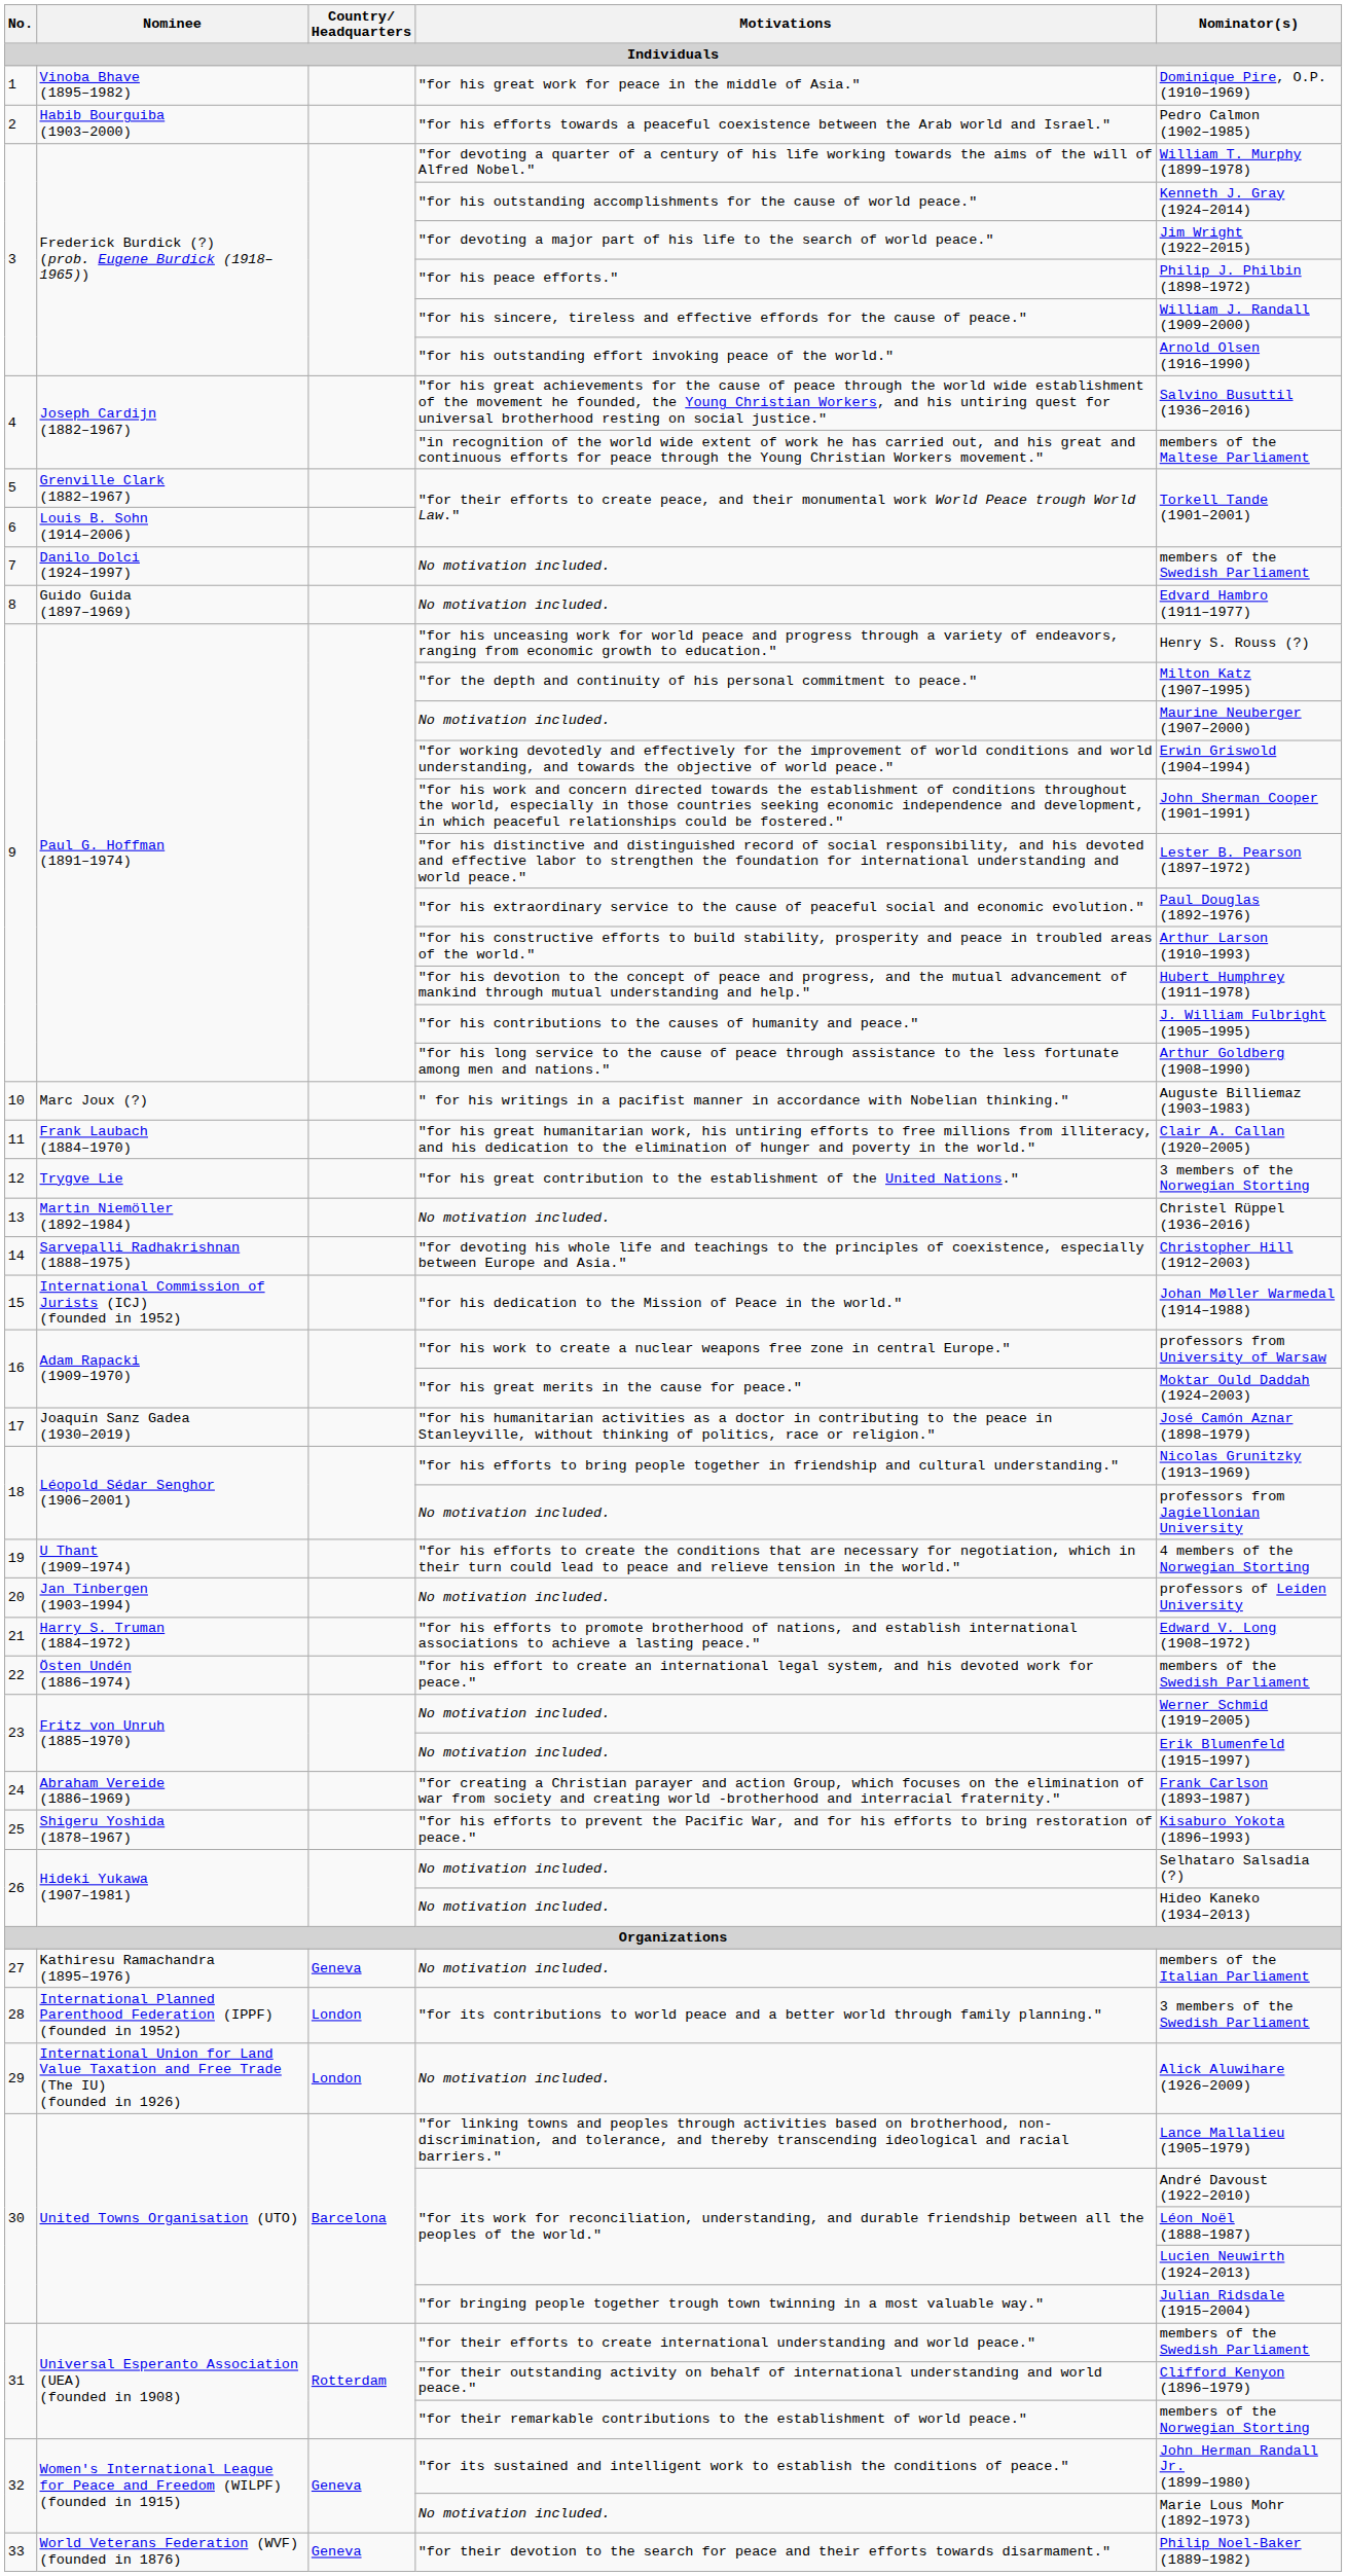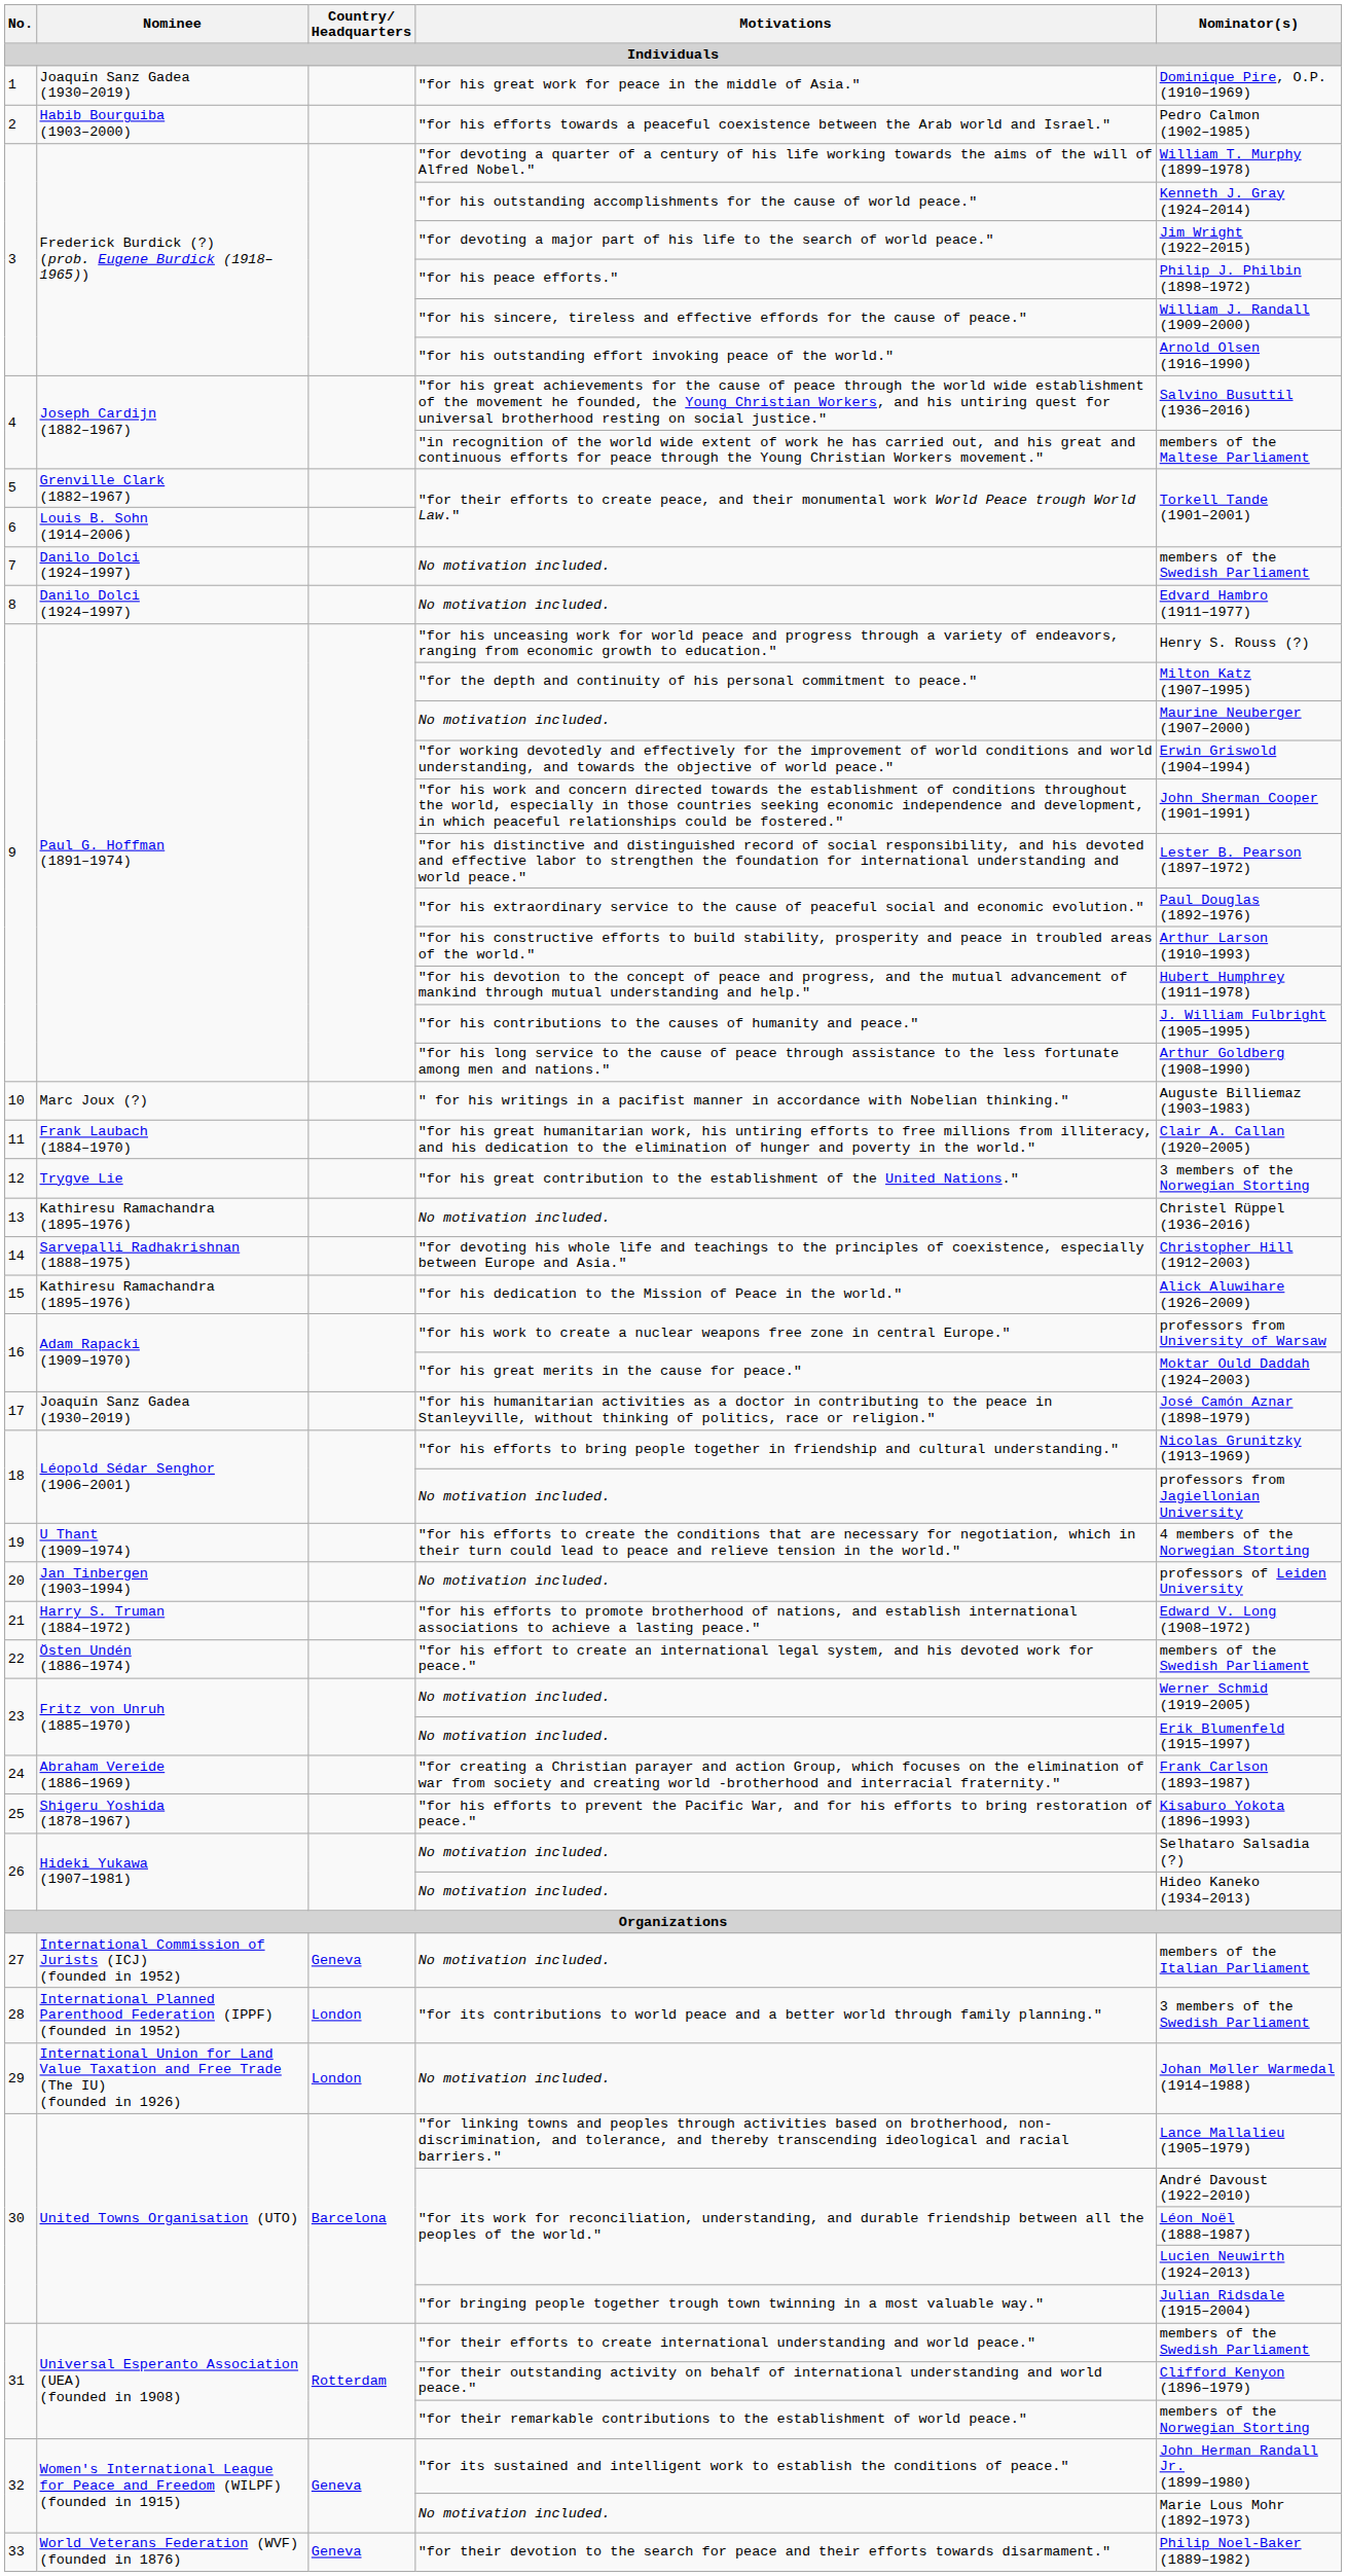"for his great work for peace in the middle of Asia." | Nominee: Vinoba Bhave (1895–1982) -> Joaquín Sanz Gadea (1930–2019)
8 / No motivation included. | Nominee: Guido Guida (1897–1969) -> Danilo Dolci (1924–1997)
13 / No motivation included. | Nominee: Martin Niemöller (1892–1984) -> Kathiresu Ramachandra (1895–1976)
"for his dedication to the Mission of Peace in the world." | Nominee: International Commission of Jurists (ICJ) (founded in 1952) -> Kathiresu Ramachandra (1895–1976)
"for his dedication to the Mission of Peace in the world." | Nominator(s): Johan Møller Warmedal (1914–1988) -> Alick Aluwihare (1926–2009)
27 / No motivation included. | Nominee: Kathiresu Ramachandra (1895–1976) -> International Commission of Jurists (ICJ) (founded in 1952)
29 / No motivation included. | Nominator(s): Alick Aluwihare (1926–2009) -> Johan Møller Warmedal (1914–1988)
